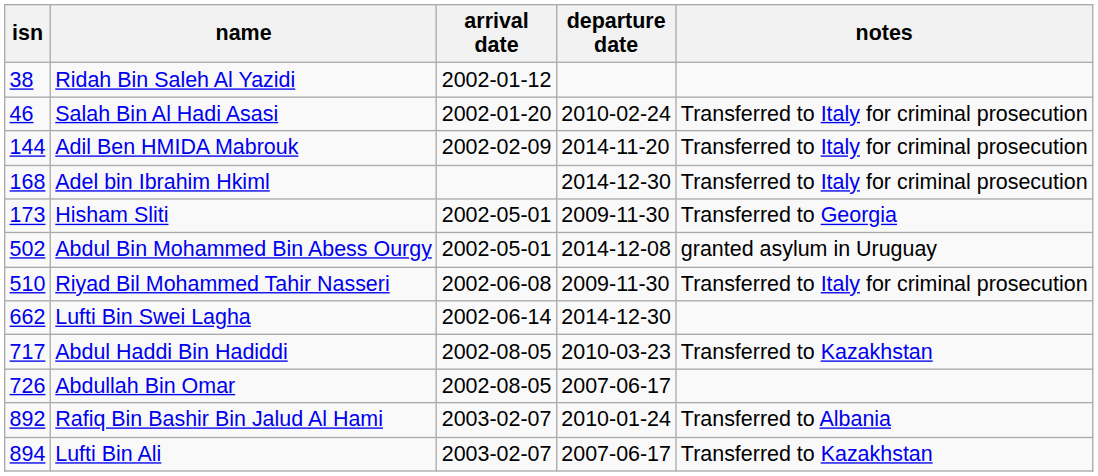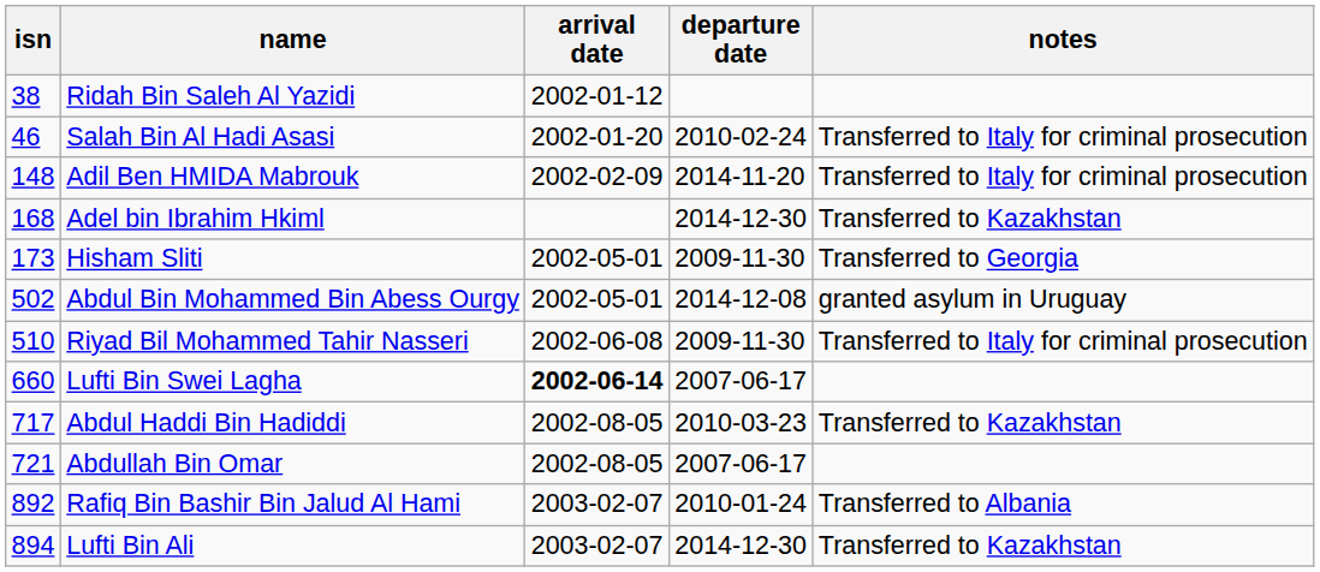Adil Ben HMIDA Mabrouk | isn: 144 -> 148
Adel bin Ibrahim Hkiml | notes: Transferred to Italy for criminal prosecution -> Transferred to Kazakhstan
Lufti Bin Swei Lagha | isn: 662 -> 660
Lufti Bin Swei Lagha | arrival date: normal -> bold
Lufti Bin Swei Lagha | departure date: 2014-12-30 -> 2007-06-17
Abdullah Bin Omar | isn: 726 -> 721
Lufti Bin Ali | departure date: 2007-06-17 -> 2014-12-30
